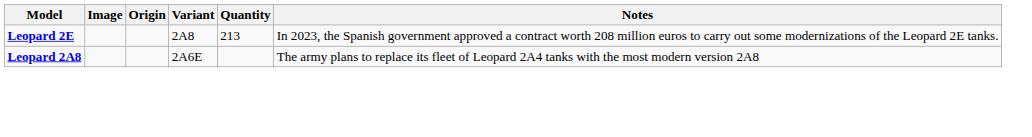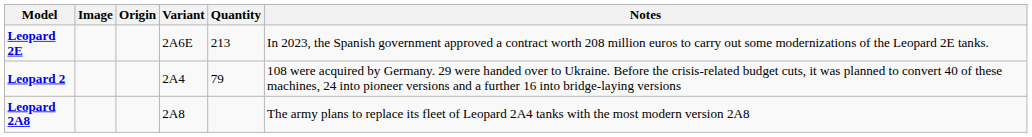Leopard 2E | Variant: 2A8 -> 2A6E
+ row: Leopard 2 | 2A4 | 79 | 108 were acquired by Germany. 29 were handed over to Ukraine. Before the crisis-related budget cuts, it was planned to convert 40 of these machines, 24 into pioneer versions and a further 16 into bridge-laying versions
Leopard 2A8 | Variant: 2A6E -> 2A8
